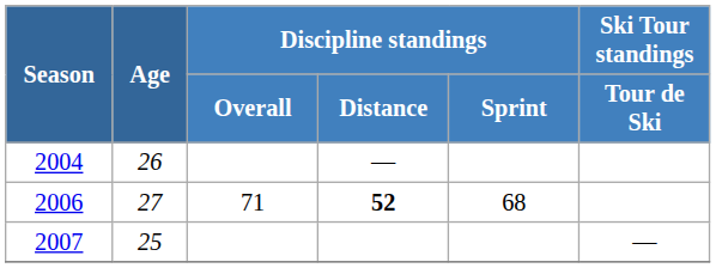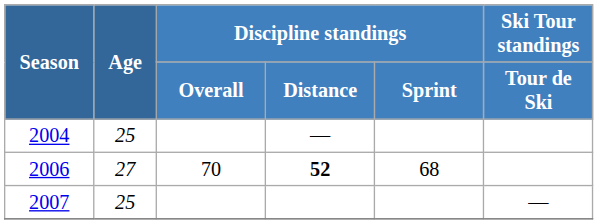2004 | Age: 26 -> 25
2006 | Discipline standings / Overall: 71 -> 70
